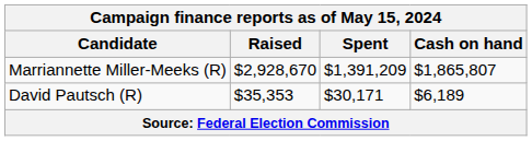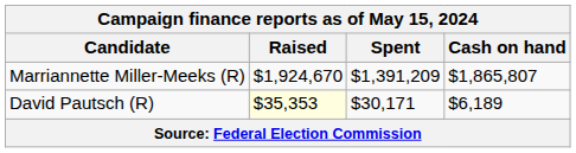Marriannette Miller-Meeks (R) | Raised: $2,928,670 -> $1,924,670
David Pautsch (R) | Raised: no background -> lightyellow background
